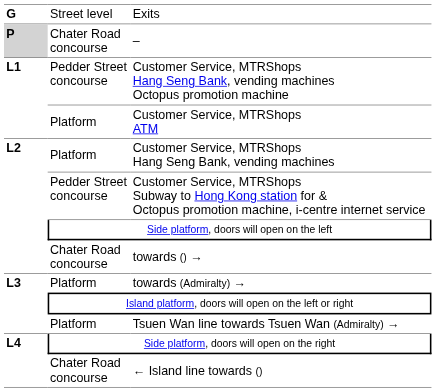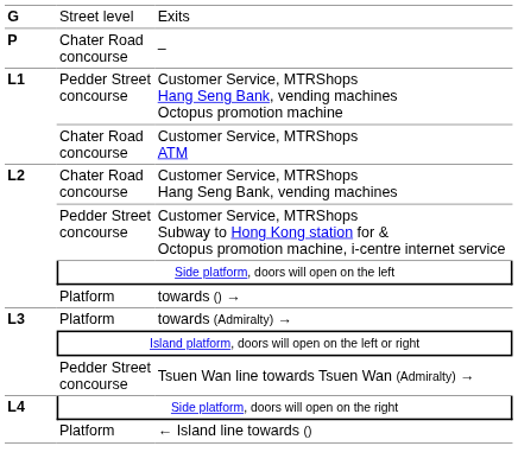– | column 1: lightgrey background -> no background
Customer Service, MTRShops ATM | column 2: Platform -> Chater Road concourse
Customer Service, MTRShops Hang Seng Bank, vending machines | column 2: Platform -> Chater Road concourse
towards () → | column 2: Chater Road concourse -> Platform
Tsuen Wan line towards Tsuen Wan (Admiralty) → | column 2: Platform -> Pedder Street concourse
← Island line towards () | column 2: Chater Road concourse -> Platform
